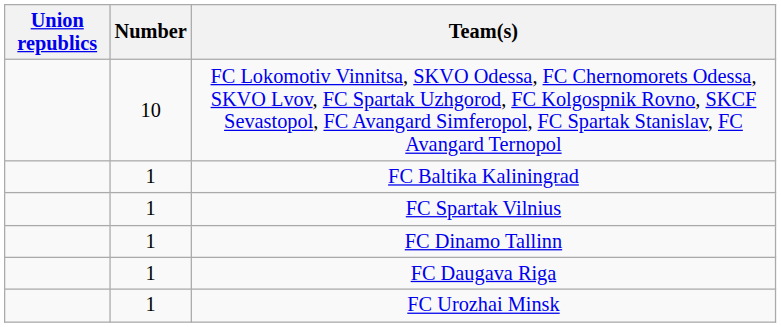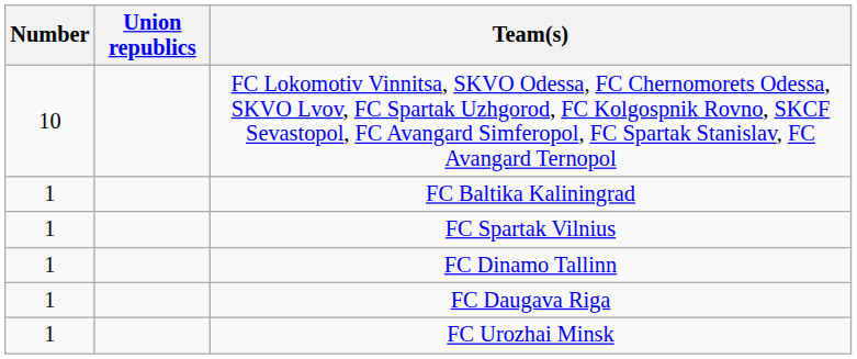columns swapped: Number <-> Union republics
